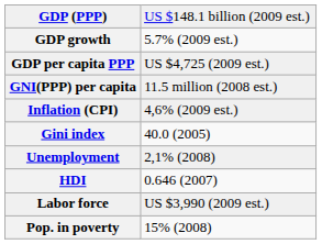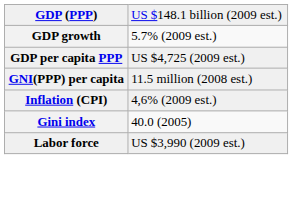- row: Unemployment | 2,1% (2008)
- row: HDI | 0.646 (2007)
- row: Pop. in poverty | 15% (2008)
